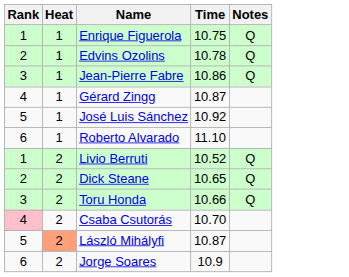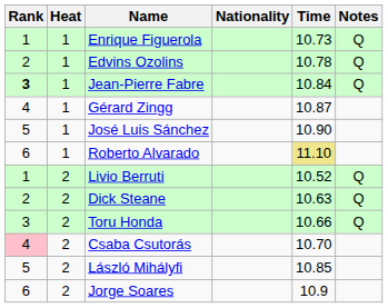+ column: Nationality
Enrique Figuerola | Time: 10.75 -> 10.73
Jean-Pierre Fabre | Rank: normal -> bold
Jean-Pierre Fabre | Time: 10.86 -> 10.84
José Luis Sánchez | Time: 10.92 -> 10.90
Roberto Alvarado | Time: no background -> khaki background
Dick Steane | Time: 10.65 -> 10.63
László Mihályfi | Heat: lightsalmon background -> no background
László Mihályfi | Time: 10.87 -> 10.85
